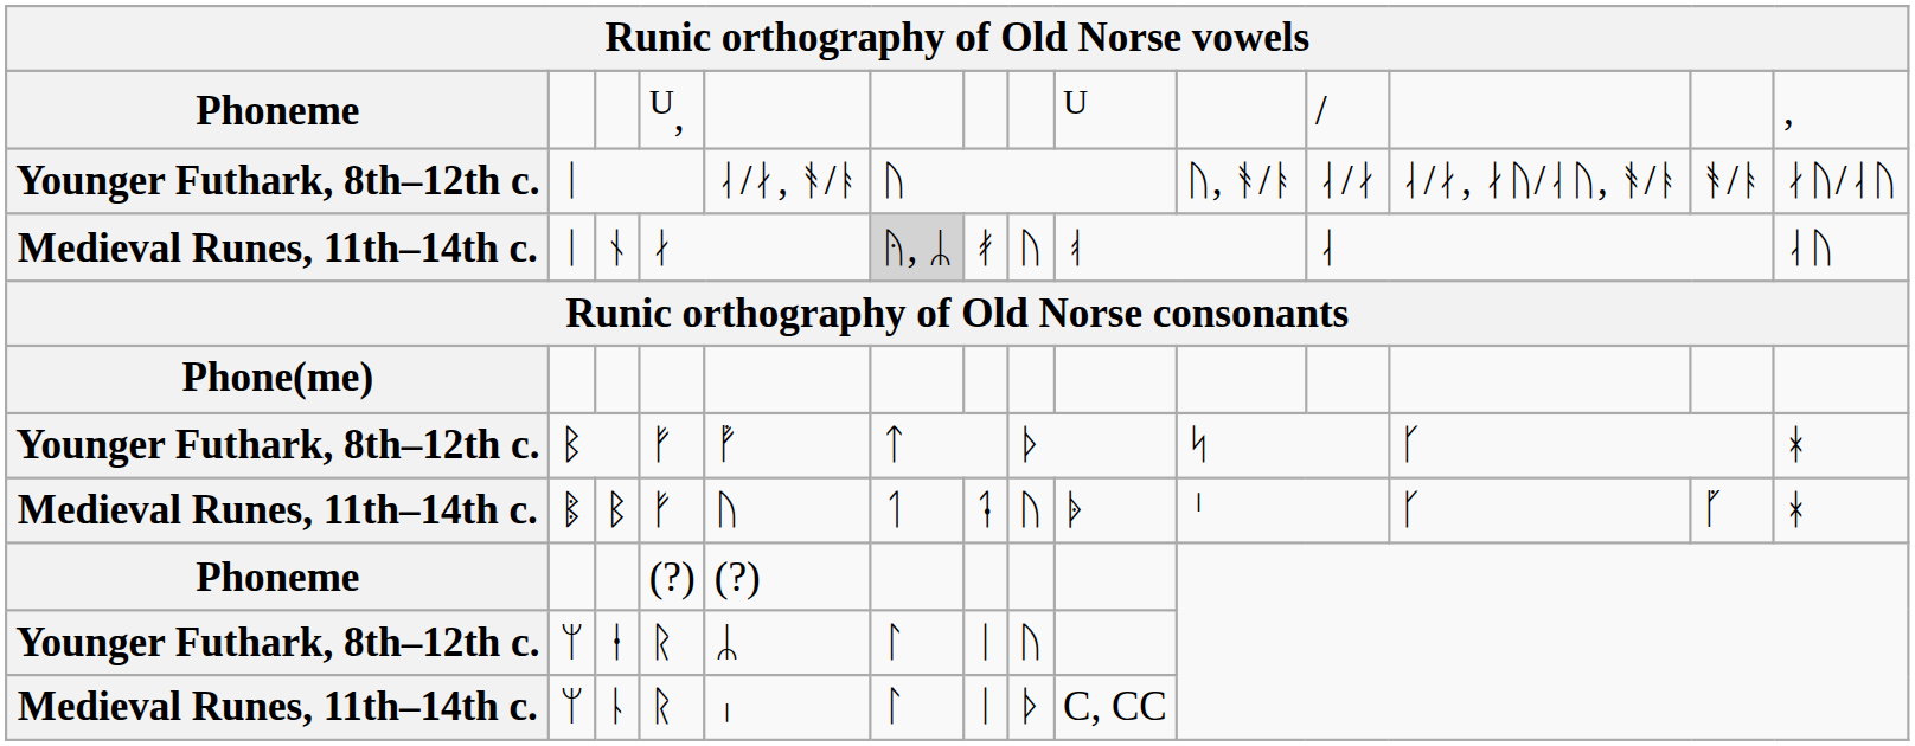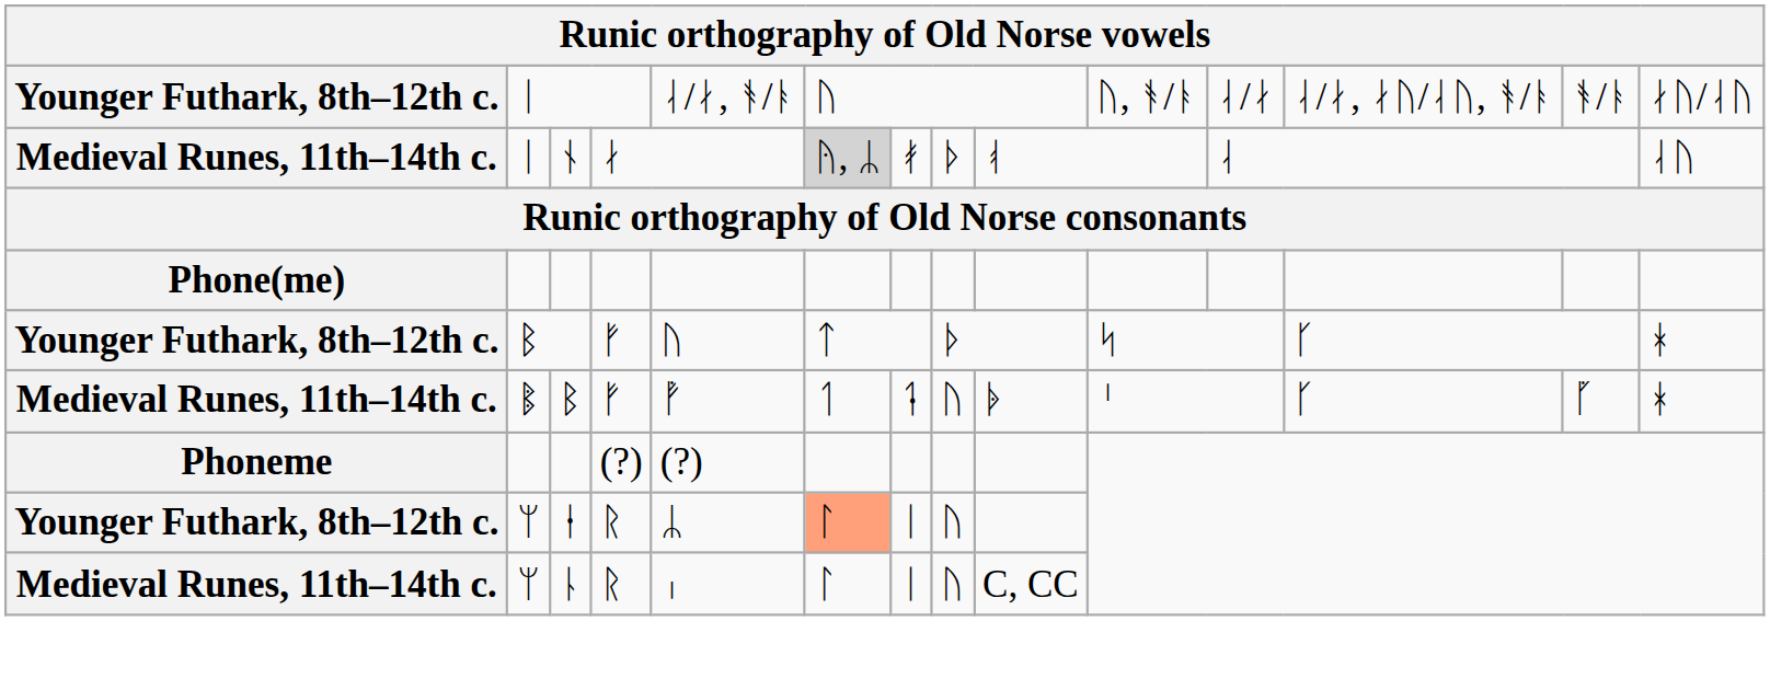- row: Phoneme | U, | U | / | ,
ᛅ | column 8: ᚢ -> ᚦ
Younger Futhark, 8th–12th c. / ᚠ | column 5: ᚡ -> ᚢ
Medieval Runes, 11th–14th c. / ᚠ | column 5: ᚢ -> ᚡ
Younger Futhark, 8th–12th c. / ᚱ | column 6: no background -> lightsalmon background
Medieval Runes, 11th–14th c. / ᚱ | column 8: ᚦ -> ᚢ
